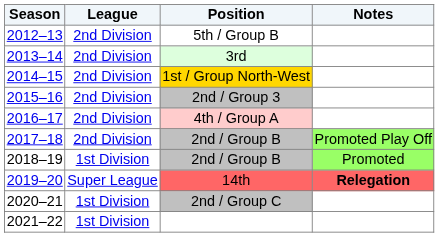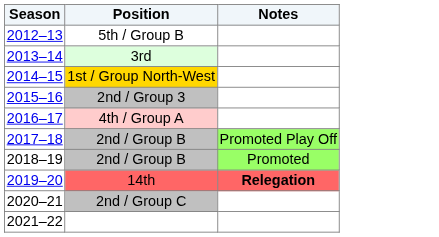- column: League | 2nd Division | 2nd Division | 2nd Division | 2nd Division | 2nd Division | 2nd Division | 1st Division | Super League | 1st Division | 1st Division
